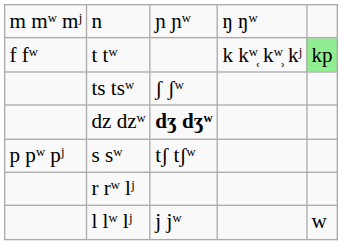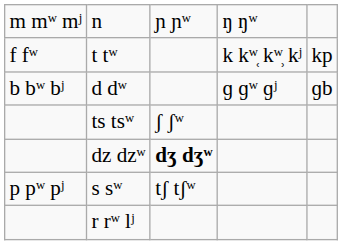t tʷ | column 5: lightgreen background -> no background
+ row: b bʷ bʲ | d dʷ | ɡ ɡʷ ɡʲ | ɡb
- row: l lʷ lʲ | j jʷ | w
